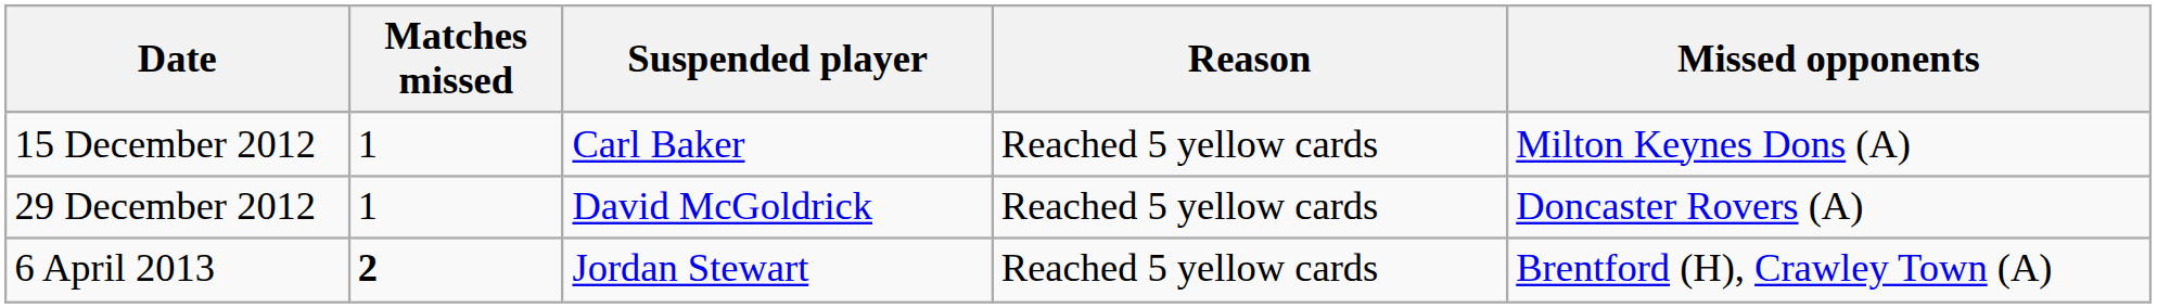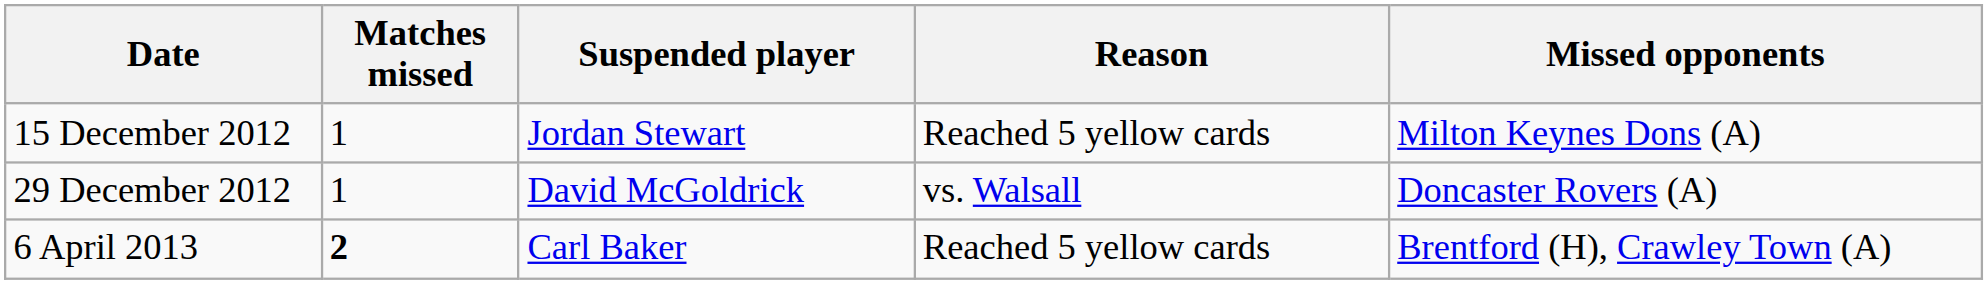15 December 2012 | Suspended player: Carl Baker -> Jordan Stewart
29 December 2012 | Reason: Reached 5 yellow cards -> vs. Walsall
6 April 2013 | Suspended player: Jordan Stewart -> Carl Baker
